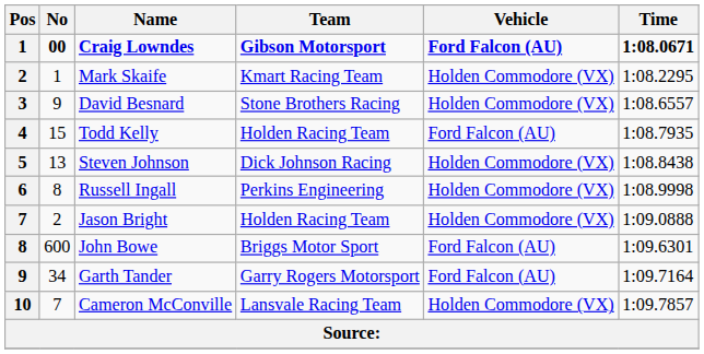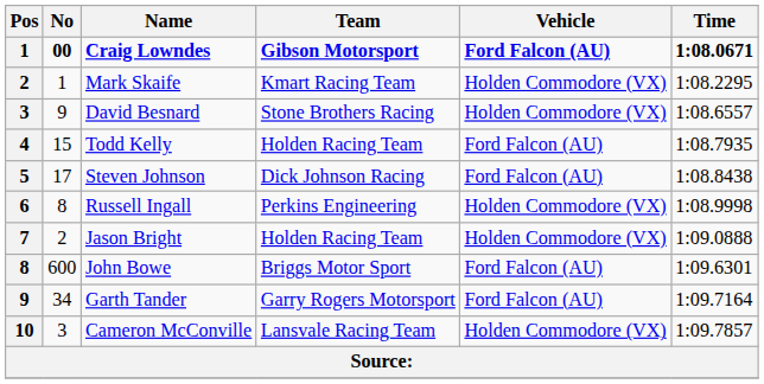Steven Johnson | No: 13 -> 17
Steven Johnson | Vehicle: Holden Commodore (VX) -> Ford Falcon (AU)
Cameron McConville | No: 7 -> 3
